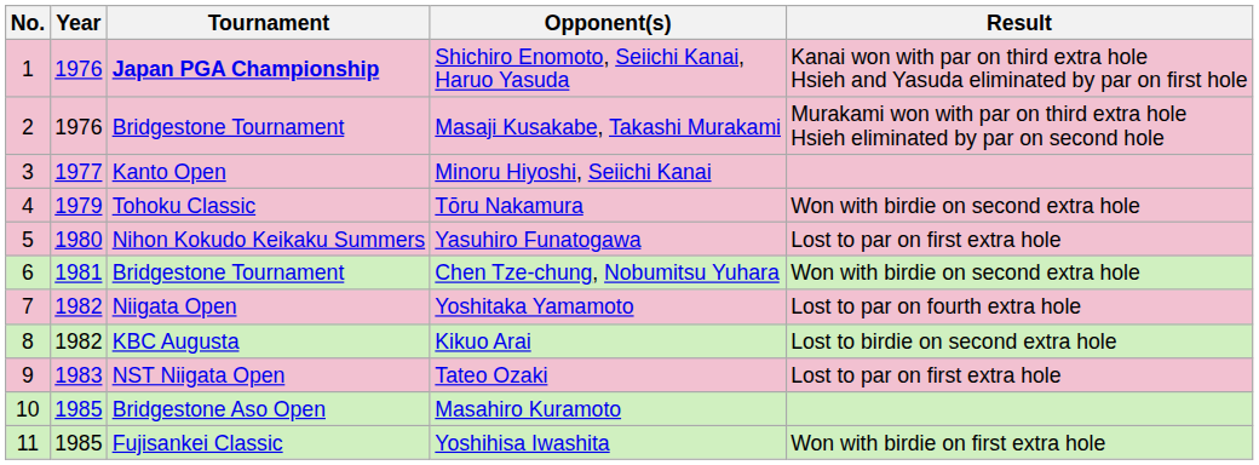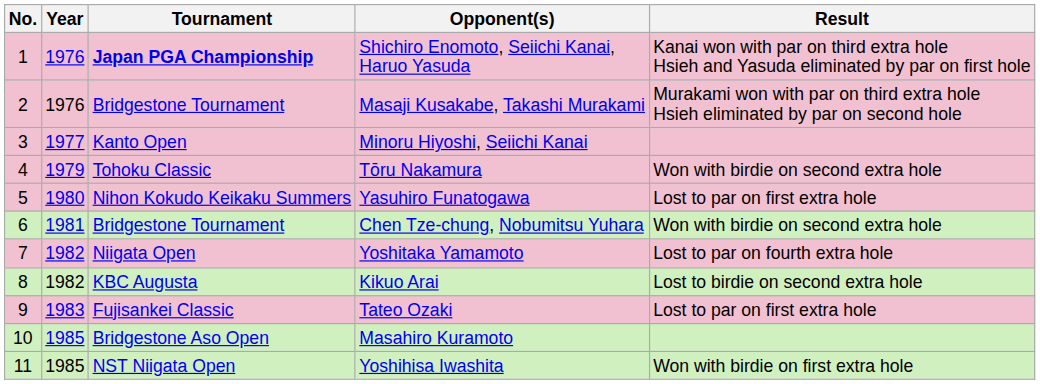Tateo Ozaki | Tournament: NST Niigata Open -> Fujisankei Classic
Yoshihisa Iwashita | Tournament: Fujisankei Classic -> NST Niigata Open
